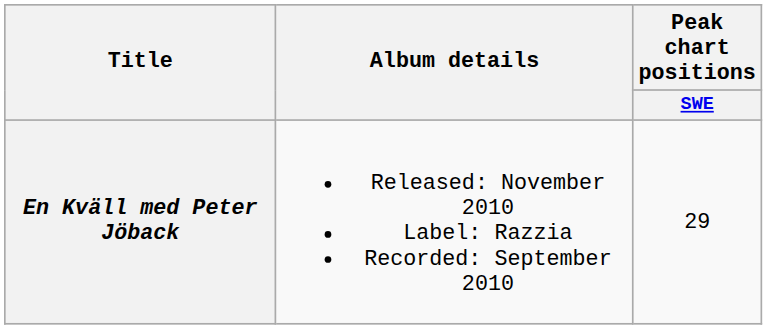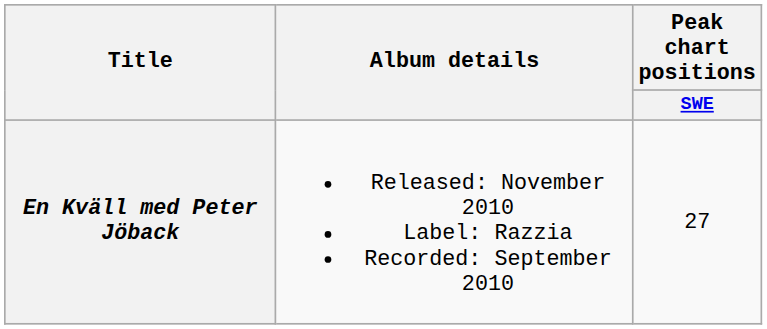En Kväll med Peter Jöback | Peak chart positions / SWE: 29 -> 27
